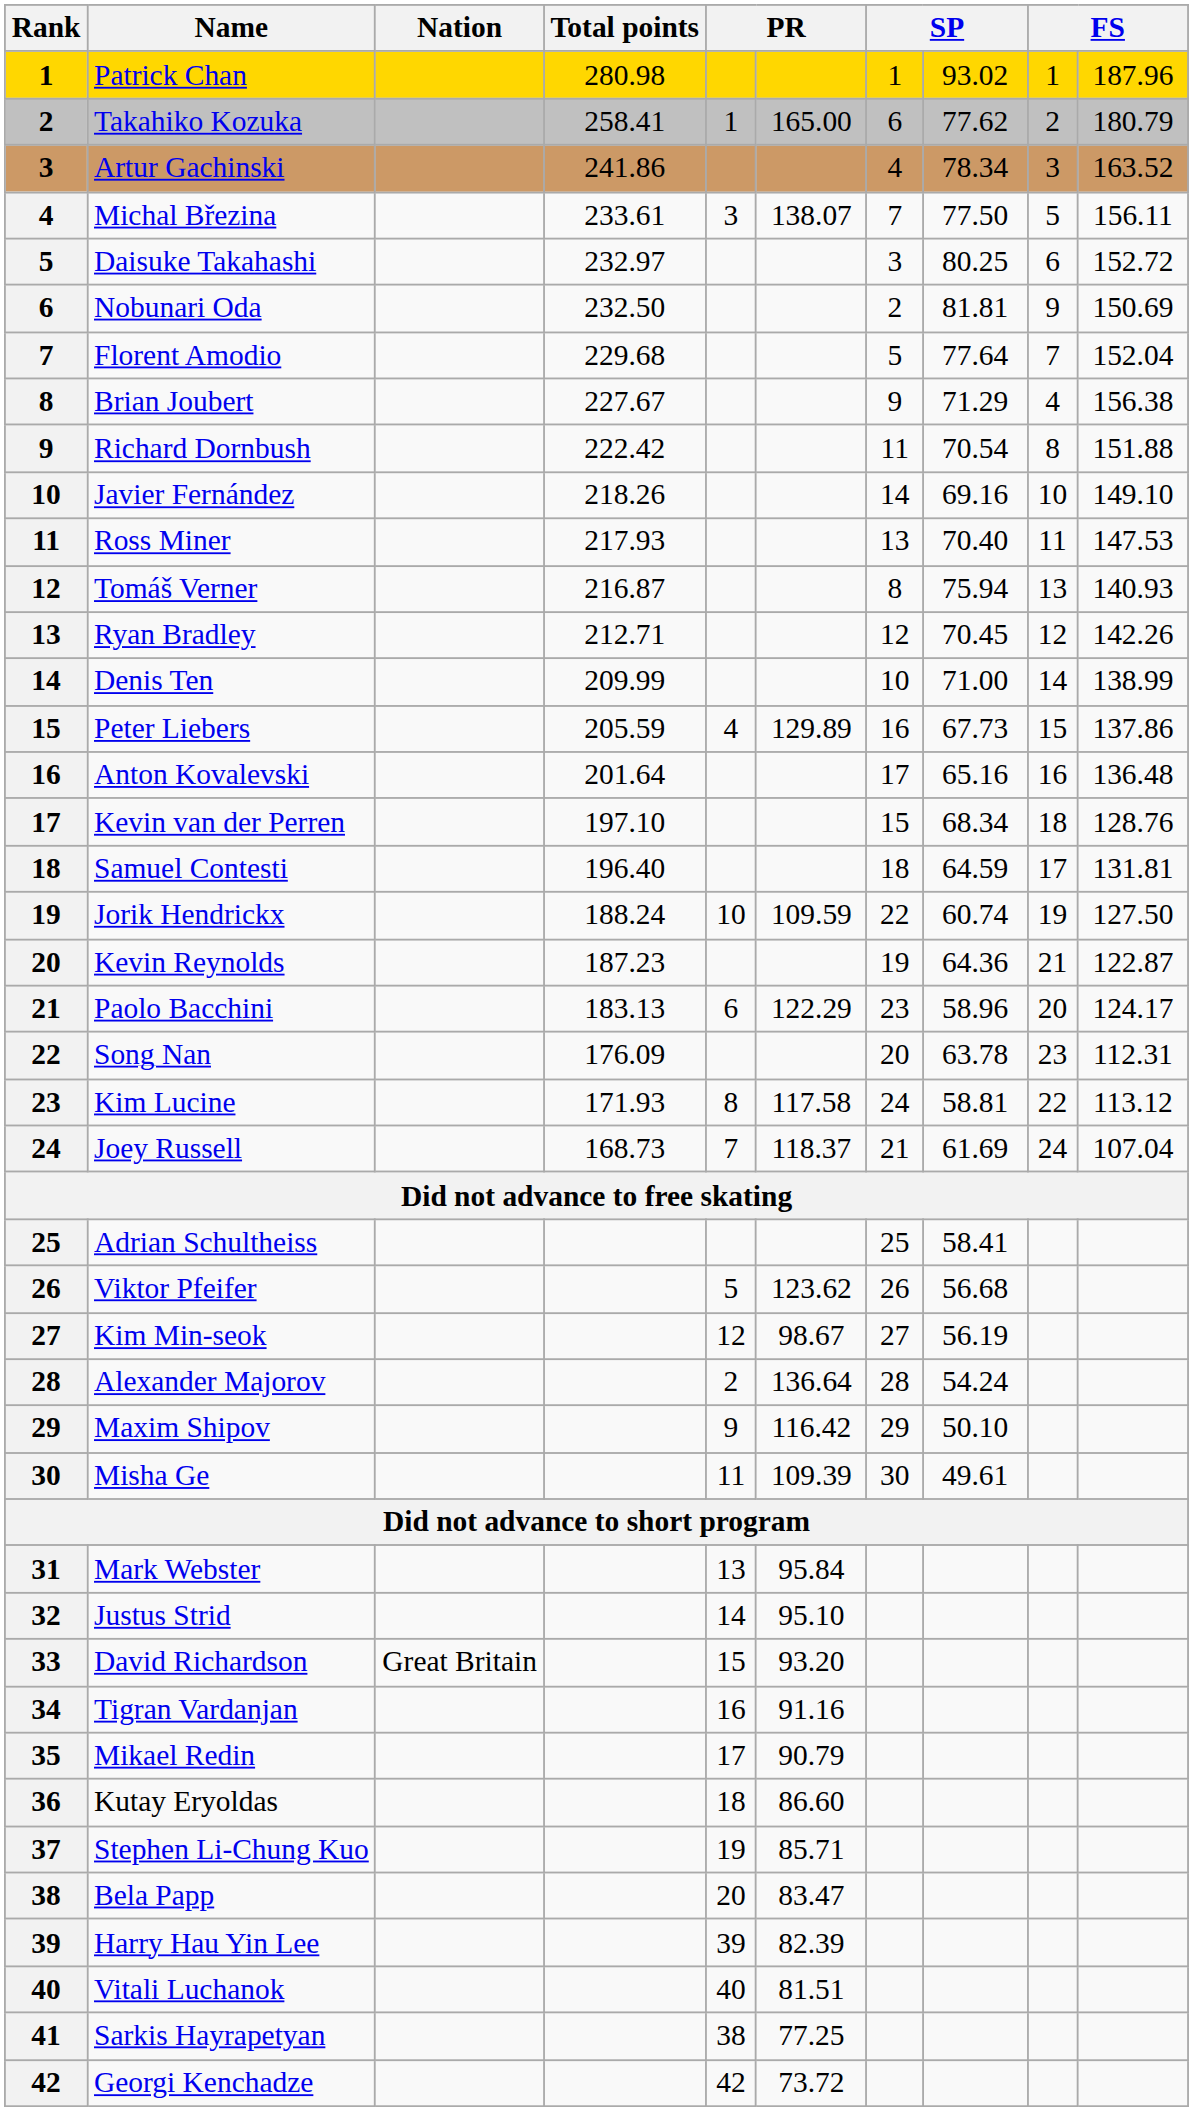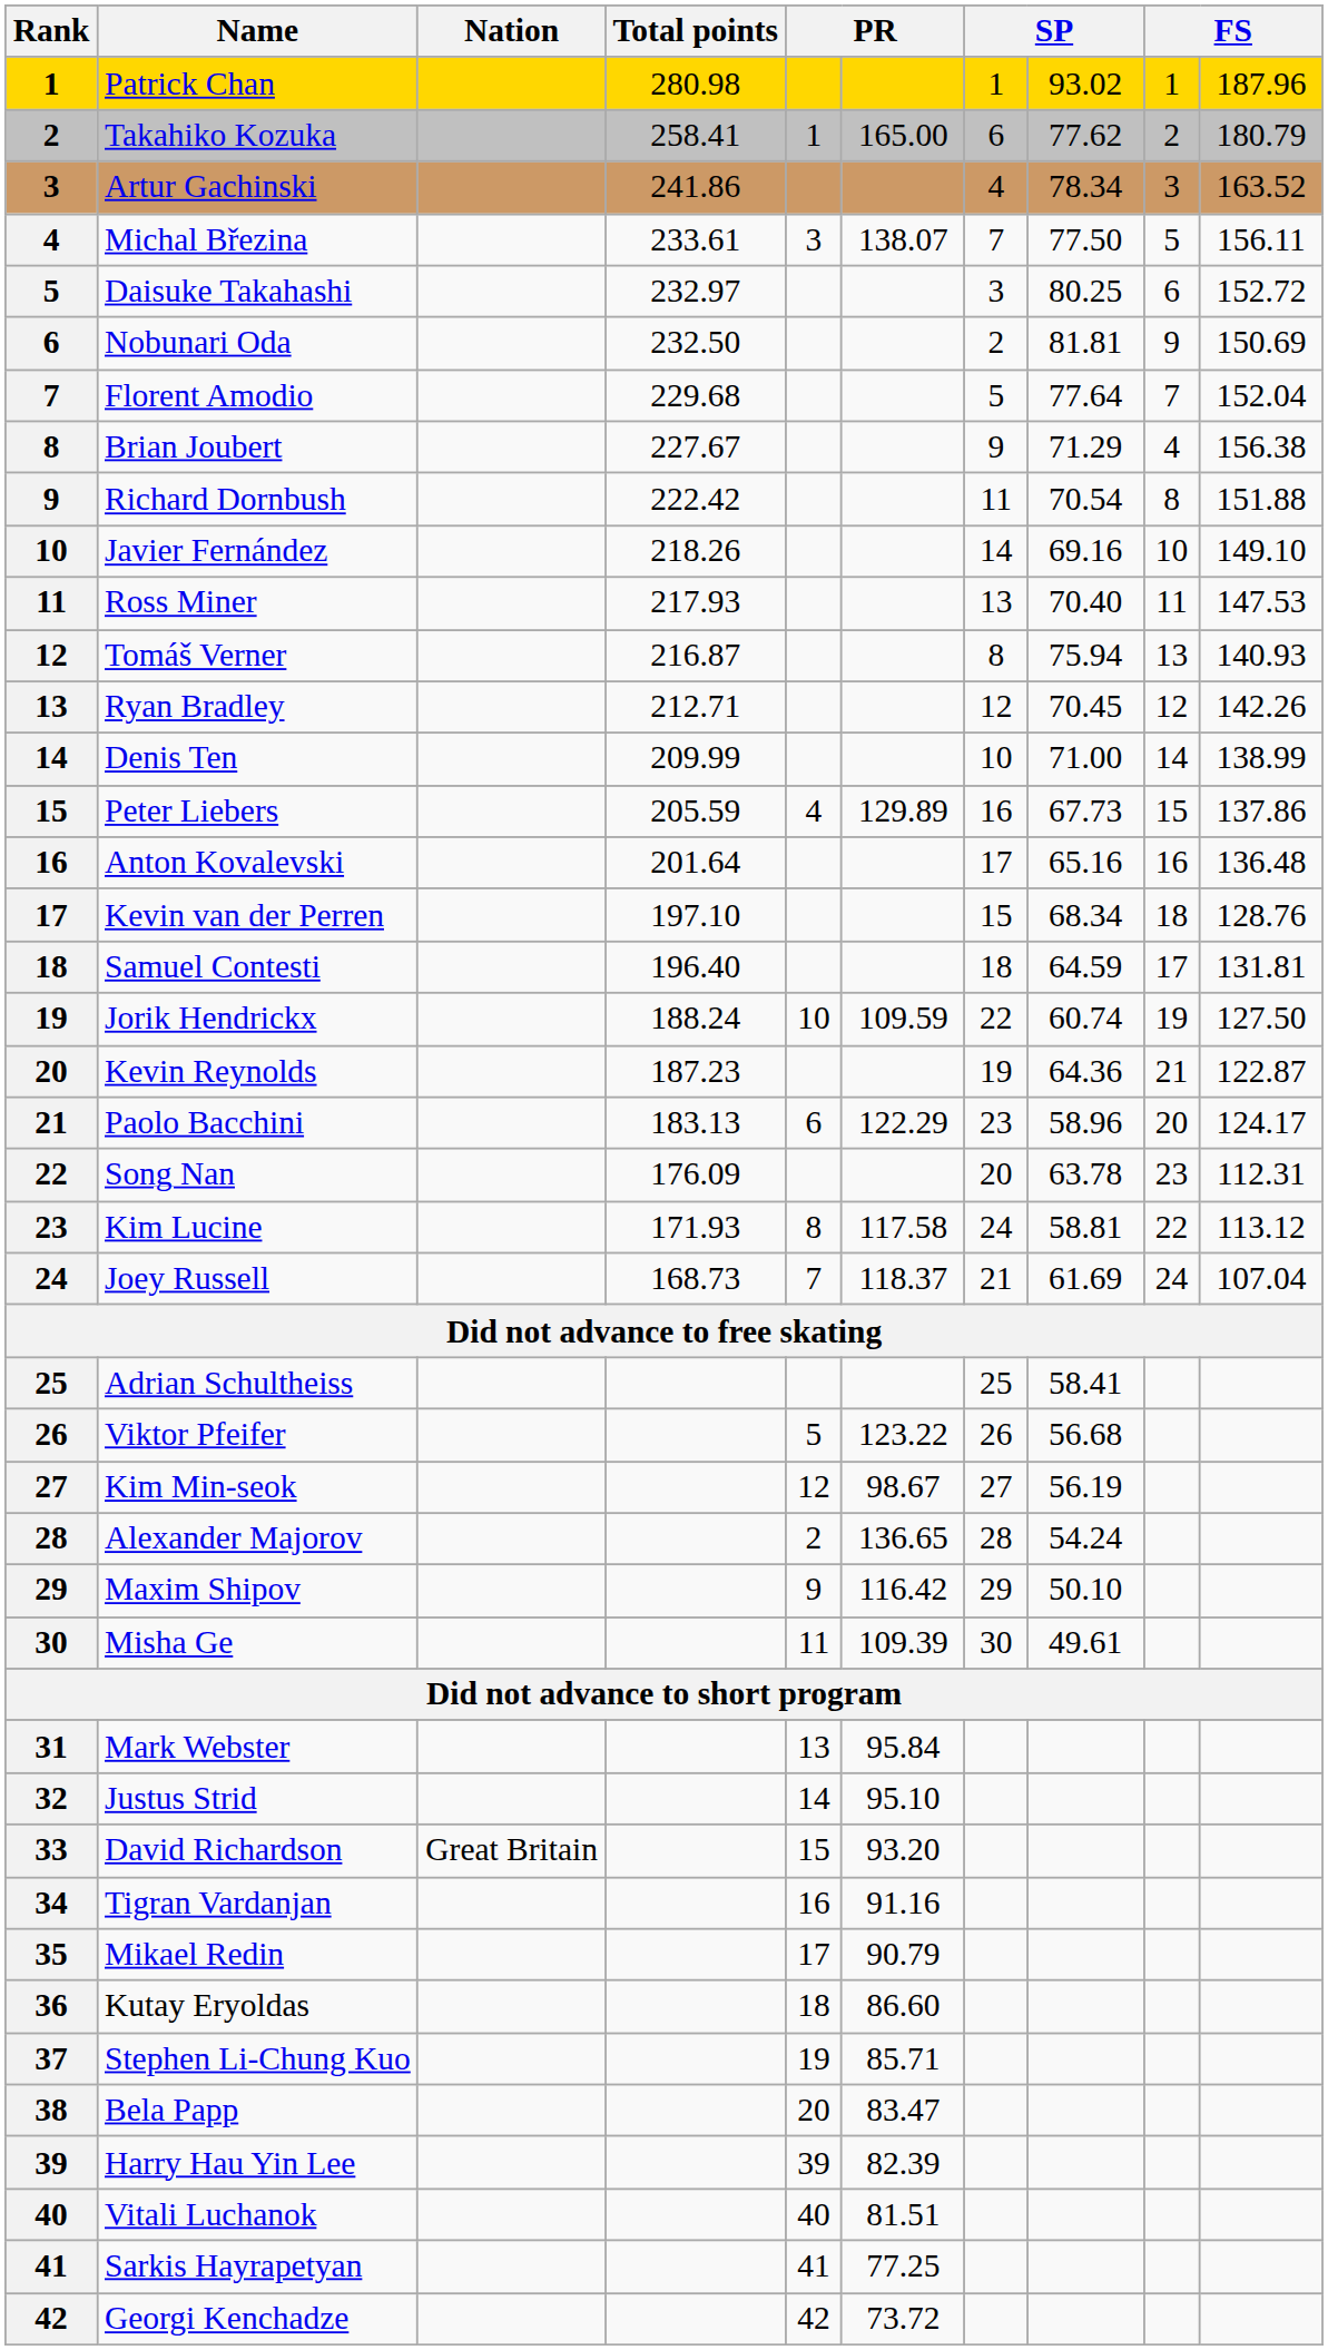Viktor Pfeifer | column 6: 123.62 -> 123.22
Alexander Majorov | column 6: 136.64 -> 136.65
Sarkis Hayrapetyan | column 5: 38 -> 41
